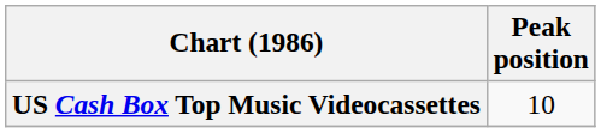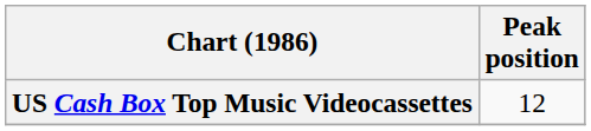US Cash Box Top Music Videocassettes | Peak position: 10 -> 12
